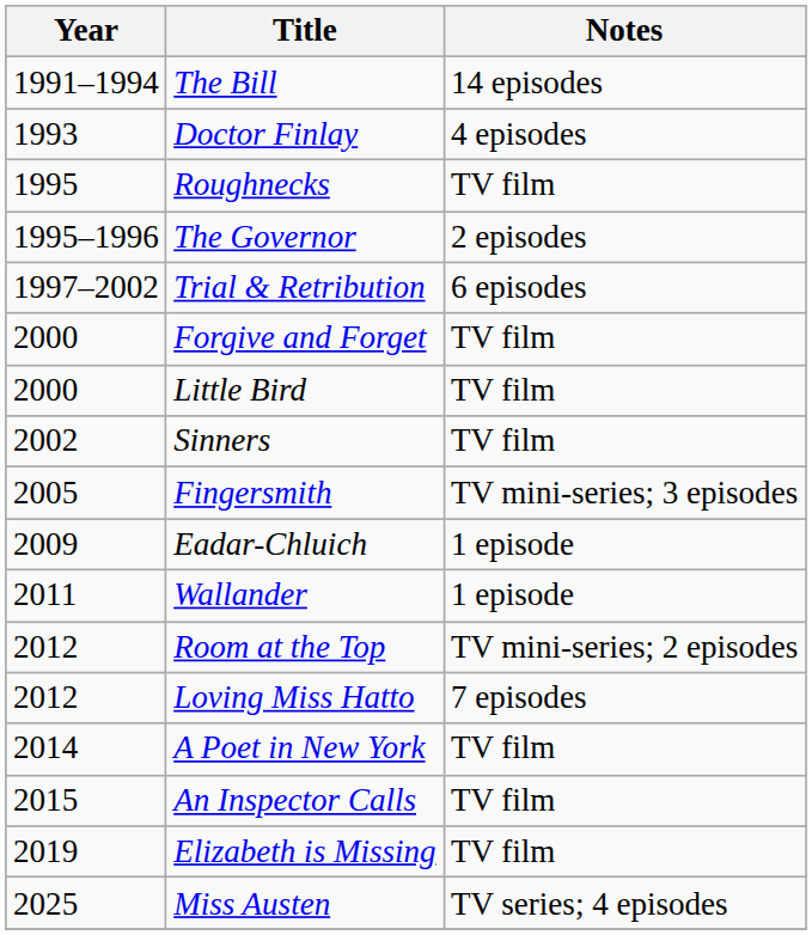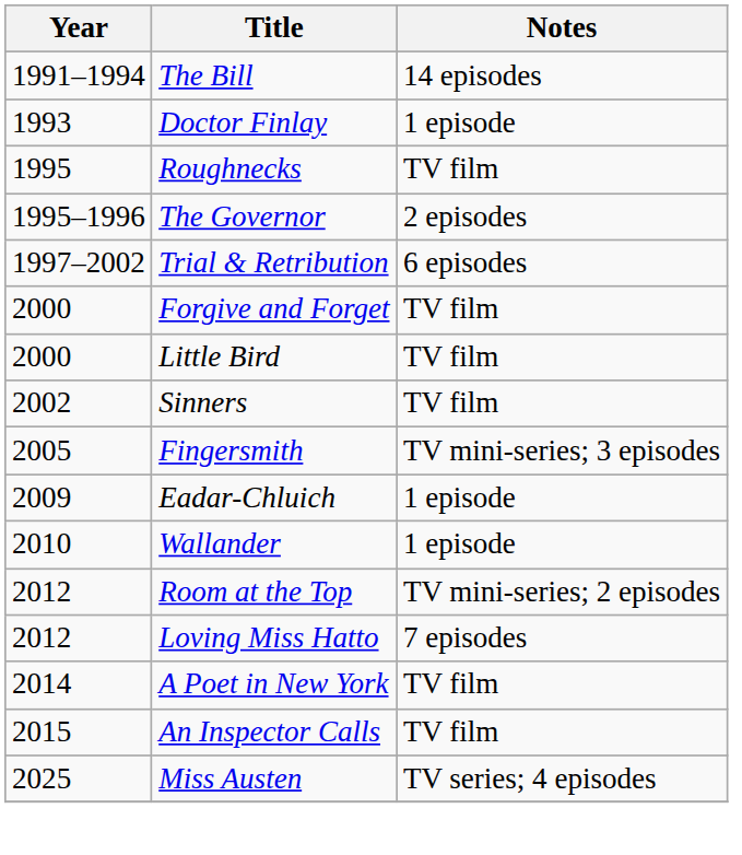Doctor Finlay | Notes: 4 episodes -> 1 episode
Wallander | Year: 2011 -> 2010
- row: 2019 | Elizabeth is Missing | TV film
